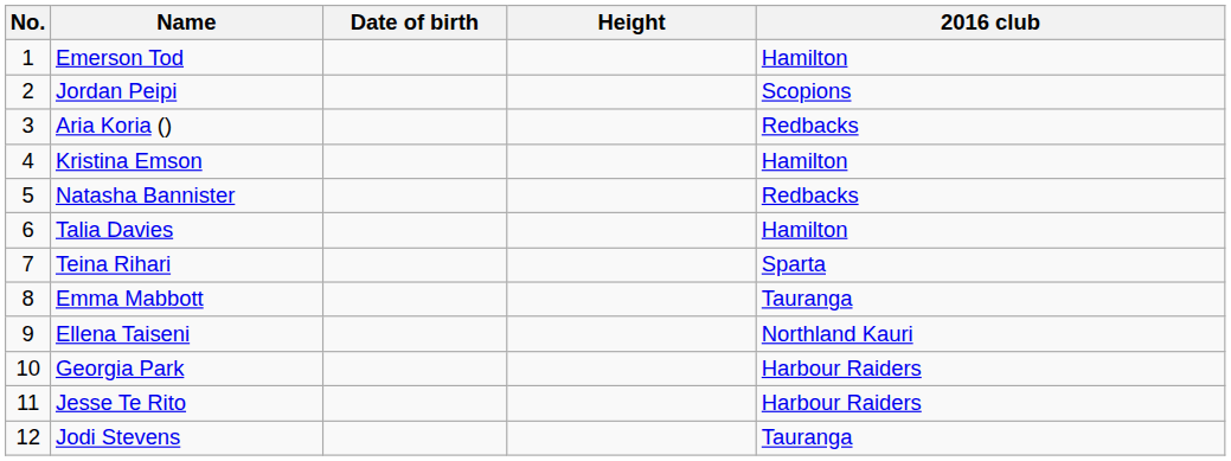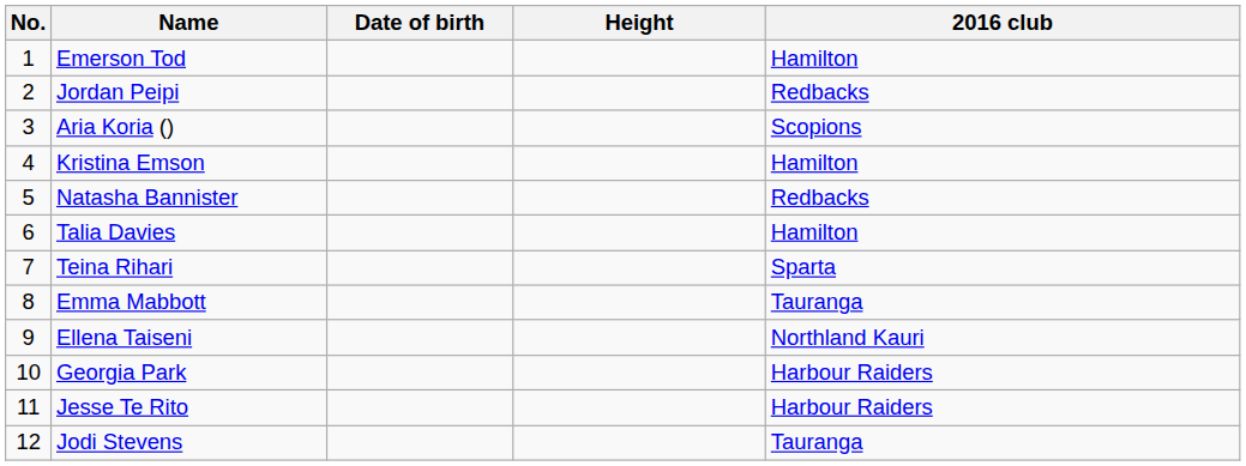Jordan Peipi | 2016 club: Scopions -> Redbacks
Aria Koria () | 2016 club: Redbacks -> Scopions
